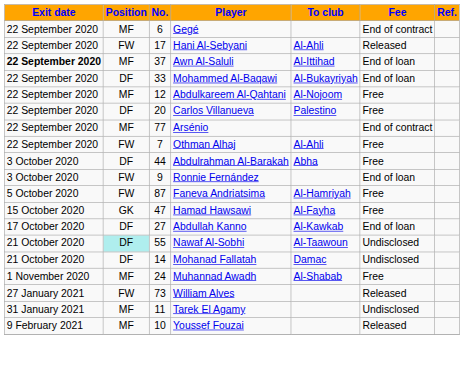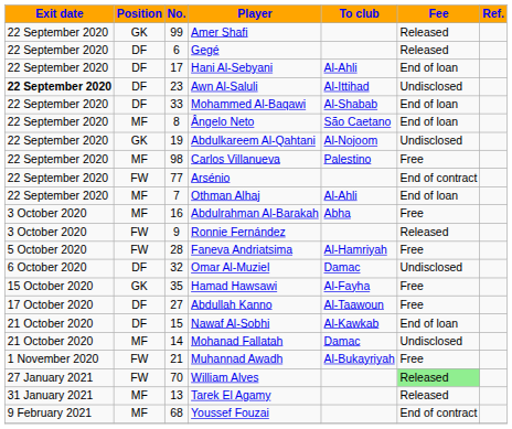+ row: 22 September 2020 | GK | 99 | Amer Shafi | Released
Gegé | Position: MF -> DF
Gegé | Fee: End of contract -> Released
Hani Al-Sebyani | Position: FW -> DF
Hani Al-Sebyani | Fee: Released -> End of loan
Awn Al-Saluli | Position: MF -> DF
Awn Al-Saluli | No.: 37 -> 23
Awn Al-Saluli | Fee: End of loan -> Undisclosed
Mohammed Al-Baqawi | To club: Al-Bukayriyah -> Al-Shabab
+ row: 22 September 2020 | MF | 8 | Ângelo Neto | São Caetano | End of loan
Abdulkareem Al-Qahtani | Position: MF -> GK
Abdulkareem Al-Qahtani | No.: 12 -> 19
Abdulkareem Al-Qahtani | Fee: Free -> Undisclosed
Carlos Villanueva | Position: DF -> MF
Carlos Villanueva | No.: 20 -> 98
Arsénio | Position: MF -> FW
Othman Alhaj | Position: FW -> MF
Othman Alhaj | Fee: Free -> End of loan
Abdulrahman Al-Barakah | Position: DF -> MF
Abdulrahman Al-Barakah | No.: 44 -> 16
Ronnie Fernández | Fee: End of loan -> Released
Faneva Andriatsima | No.: 87 -> 28
+ row: 6 October 2020 | DF | 32 | Omar Al-Muziel | Damac | Undisclosed
Hamad Hawsawi | No.: 47 -> 35
Abdullah Kanno | To club: Al-Kawkab -> Al-Taawoun
Abdullah Kanno | Fee: End of loan -> Free
Nawaf Al-Sobhi | Position: paleturquoise background -> no background
Nawaf Al-Sobhi | No.: 55 -> 15
Nawaf Al-Sobhi | To club: Al-Taawoun -> Al-Kawkab
Nawaf Al-Sobhi | Fee: Undisclosed -> End of loan
Mohanad Fallatah | Position: DF -> MF
Muhannad Awadh | Position: MF -> FW
Muhannad Awadh | No.: 24 -> 21
Muhannad Awadh | To club: Al-Shabab -> Al-Bukayriyah
William Alves | No.: 73 -> 70
William Alves | Fee: no background -> lightgreen background
Tarek El Agamy | No.: 11 -> 13
Tarek El Agamy | Fee: Undisclosed -> Released
Youssef Fouzai | No.: 10 -> 68
Youssef Fouzai | Fee: Released -> End of contract
